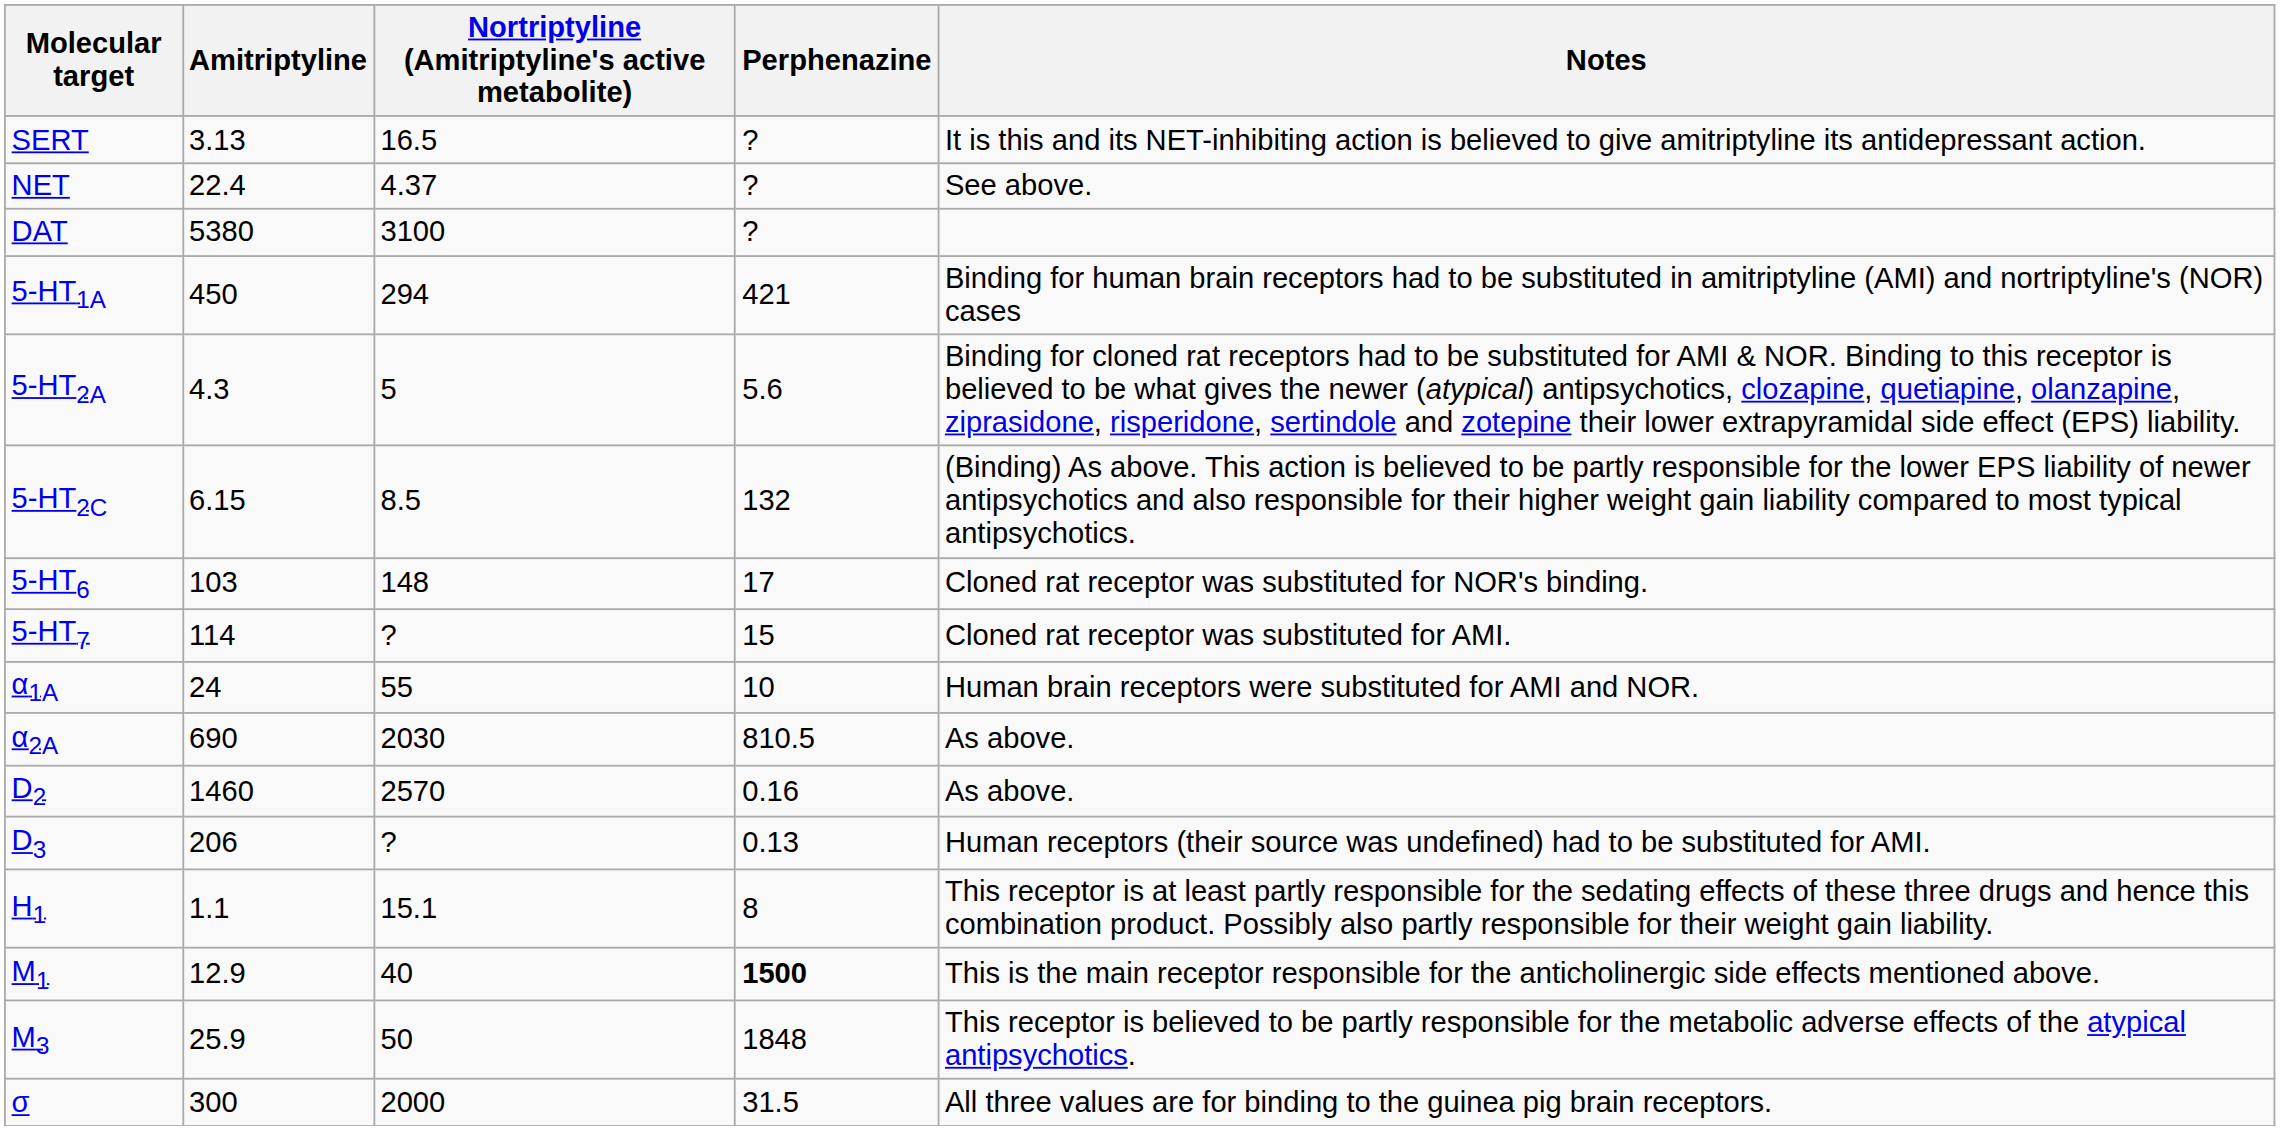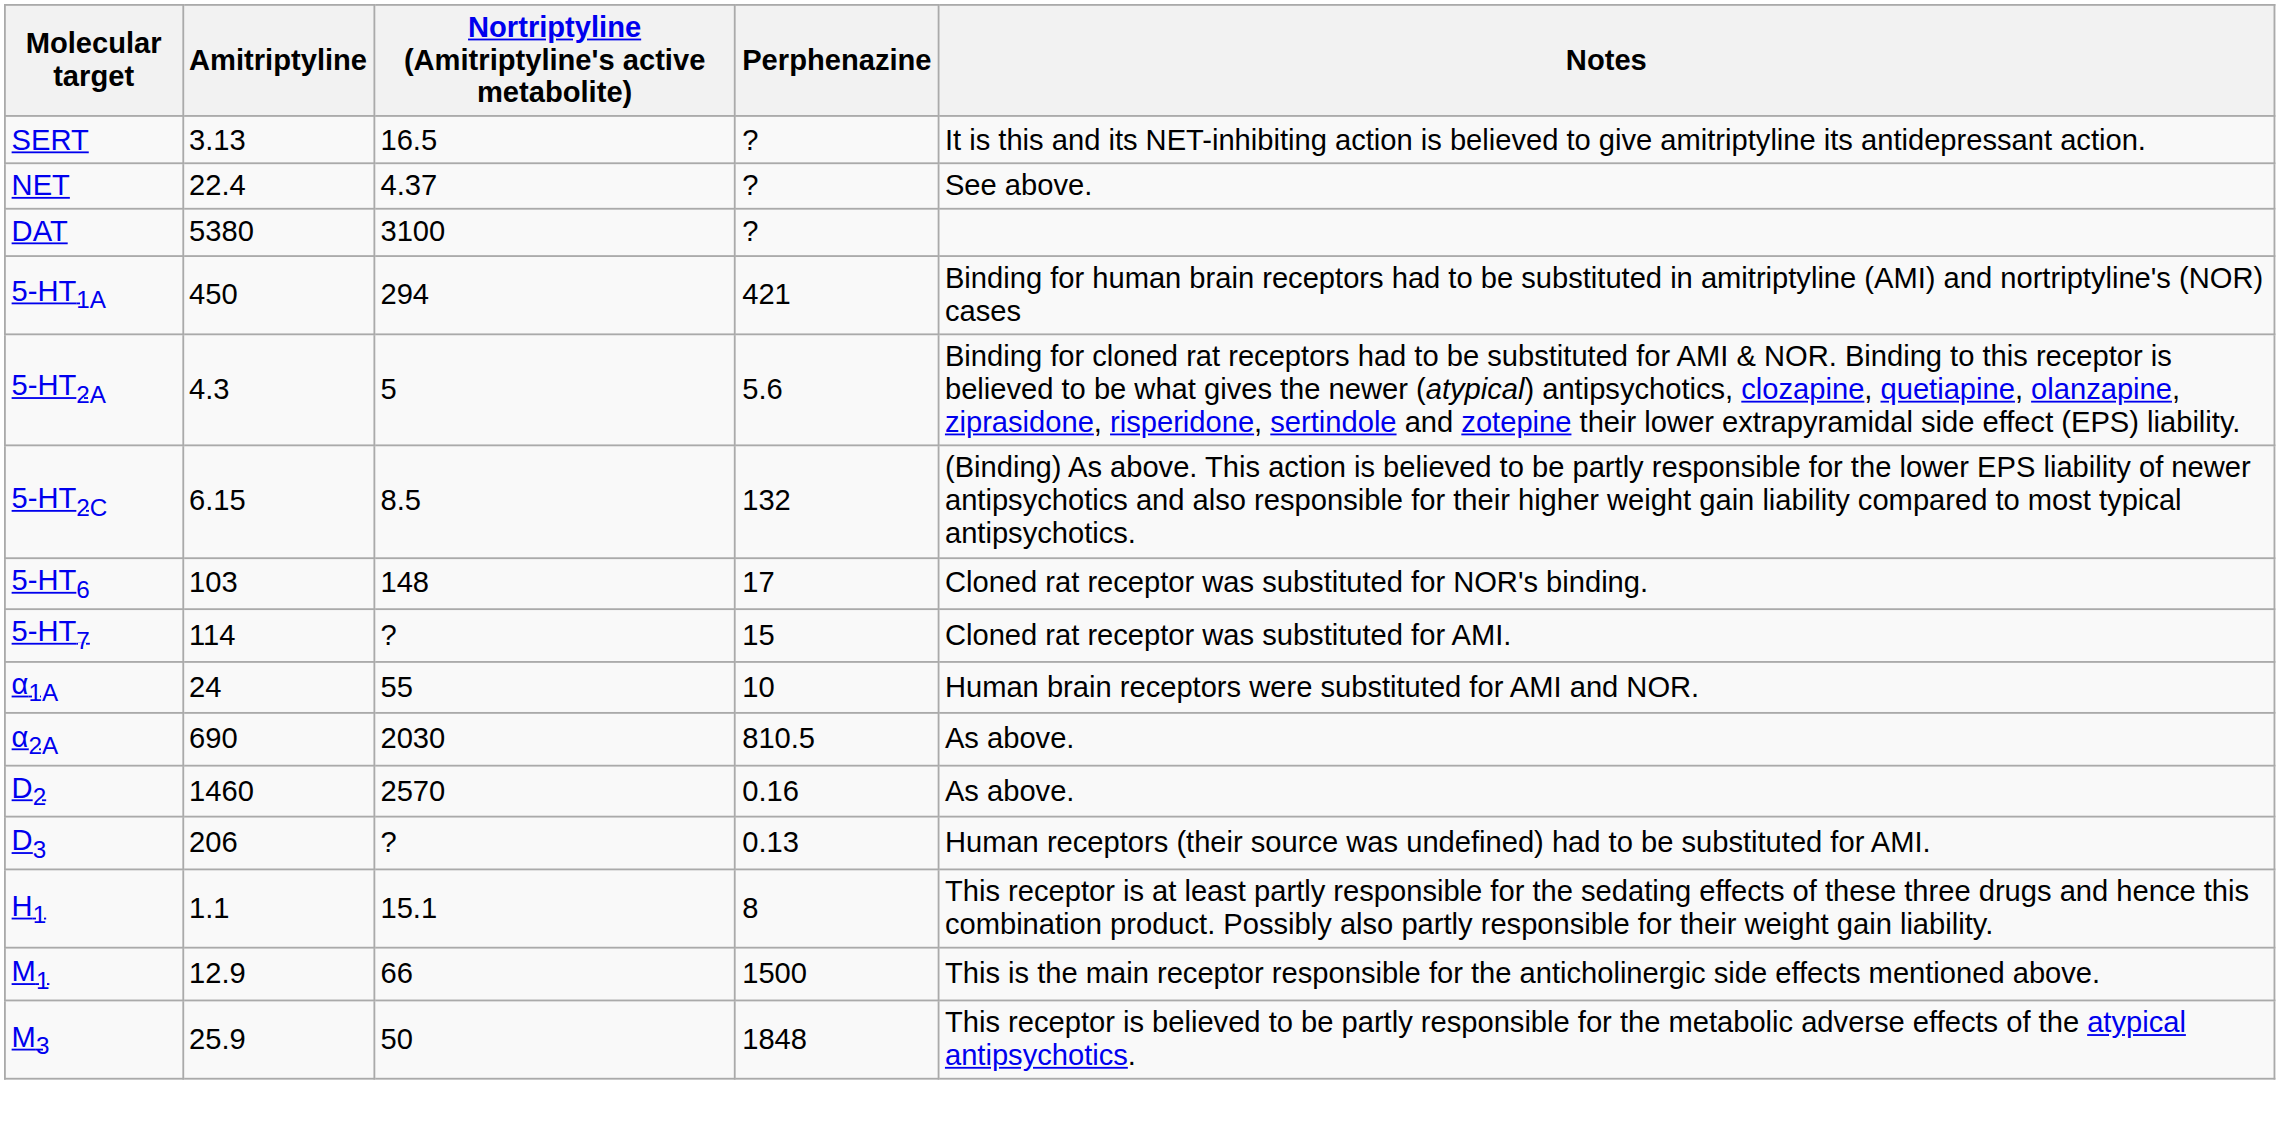M1 | Nortriptyline (Amitriptyline's active metabolite): 40 -> 66
M1 | Perphenazine: bold -> normal
- row: σ | 300 | 2000 | 31.5 | All three values are for binding to the guinea pig brain receptors.
